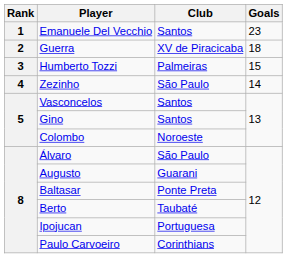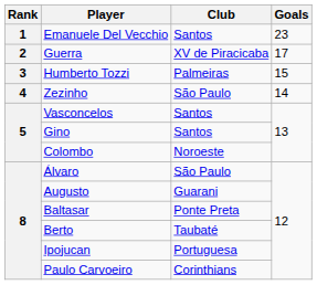Guerra | Goals: 18 -> 17
